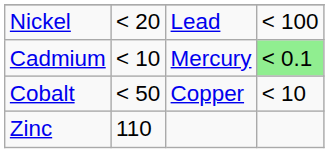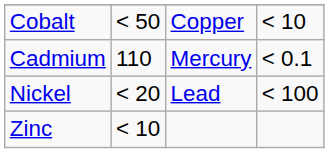rows swapped: Cobalt <-> Nickel
Cadmium | column 2: < 10 -> 110
Cadmium | column 4: lightgreen background -> no background
Zinc | column 2: 110 -> < 10
